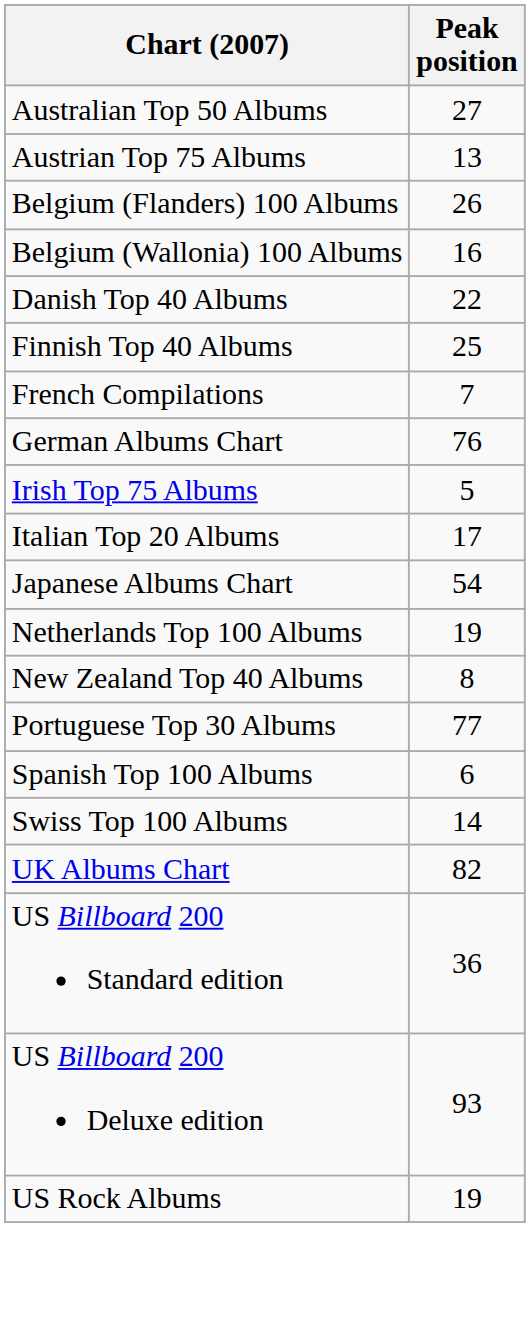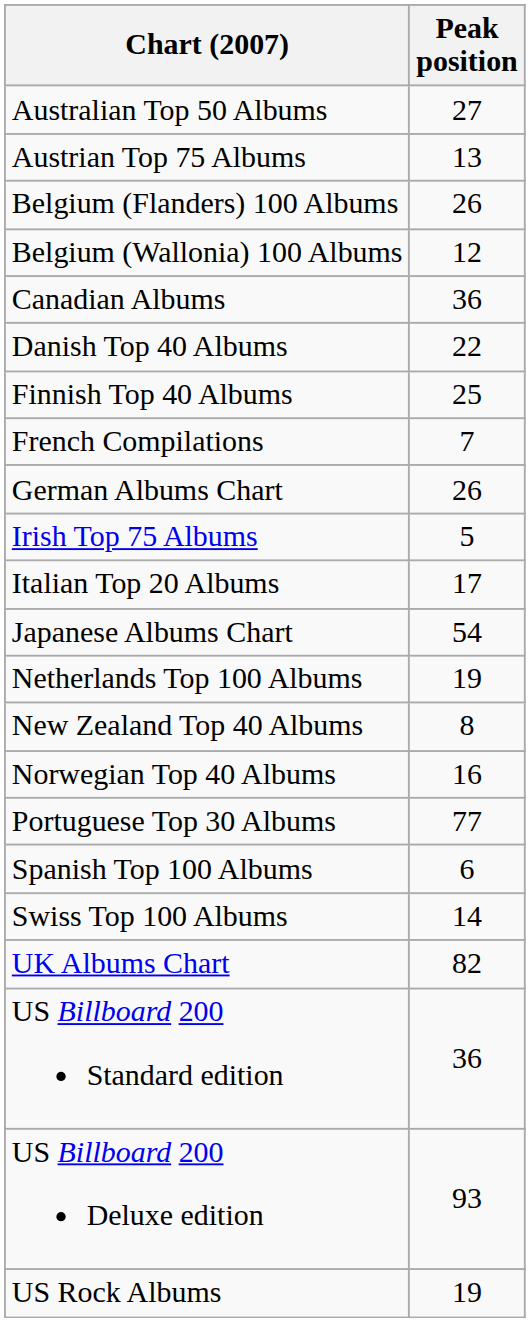Belgium (Wallonia) 100 Albums | Peak position: 16 -> 12
+ row: Canadian Albums | 36
German Albums Chart | Peak position: 76 -> 26
+ row: Norwegian Top 40 Albums | 16
